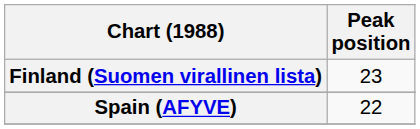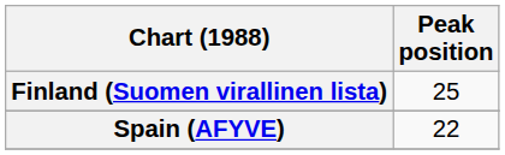Finland (Suomen virallinen lista) | Peak position: 23 -> 25
